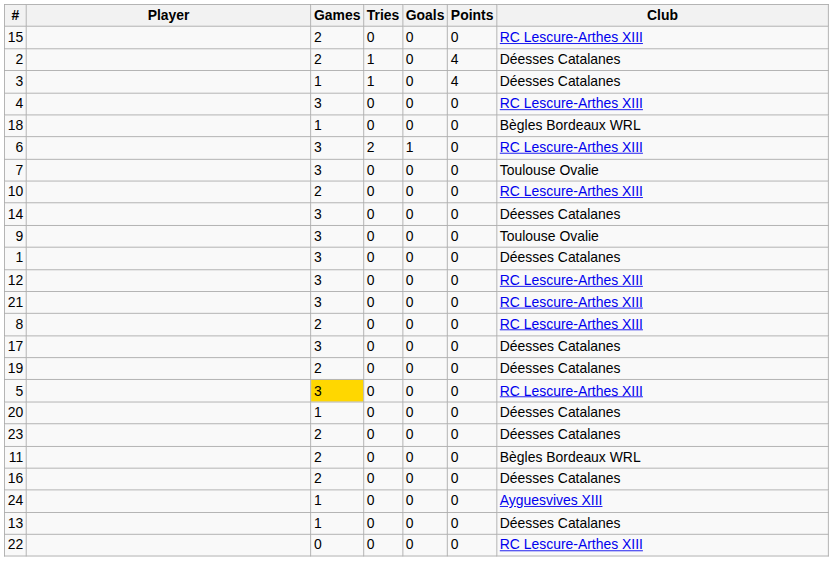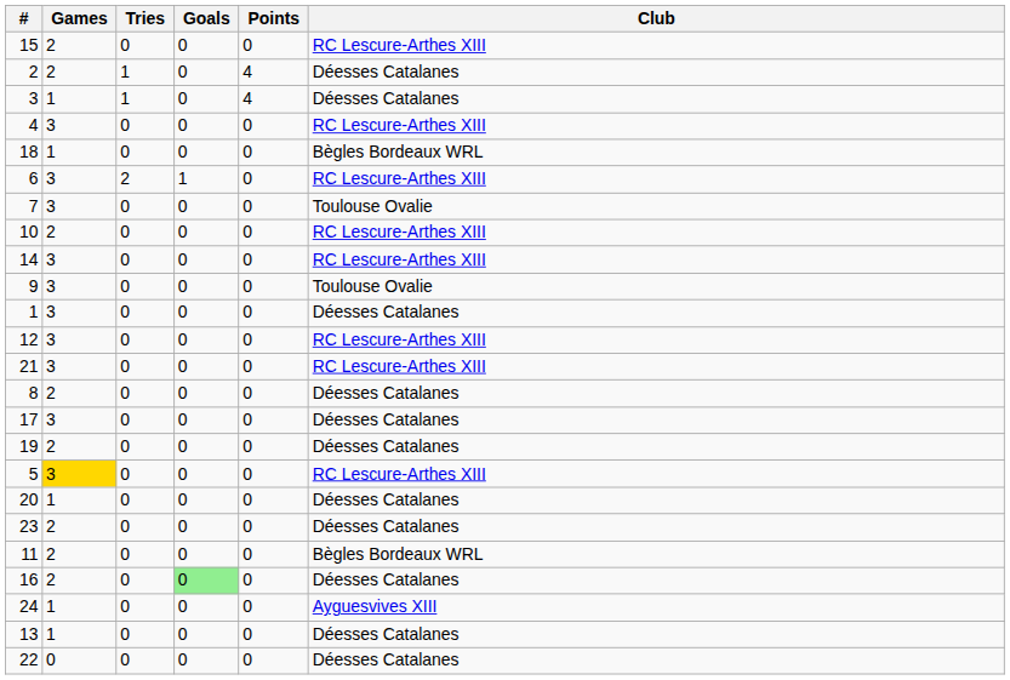- column: Player
14 | Club: Déesses Catalanes -> RC Lescure-Arthes XIII
8 | Club: RC Lescure-Arthes XIII -> Déesses Catalanes
16 | Goals: no background -> lightgreen background
22 | Club: RC Lescure-Arthes XIII -> Déesses Catalanes
